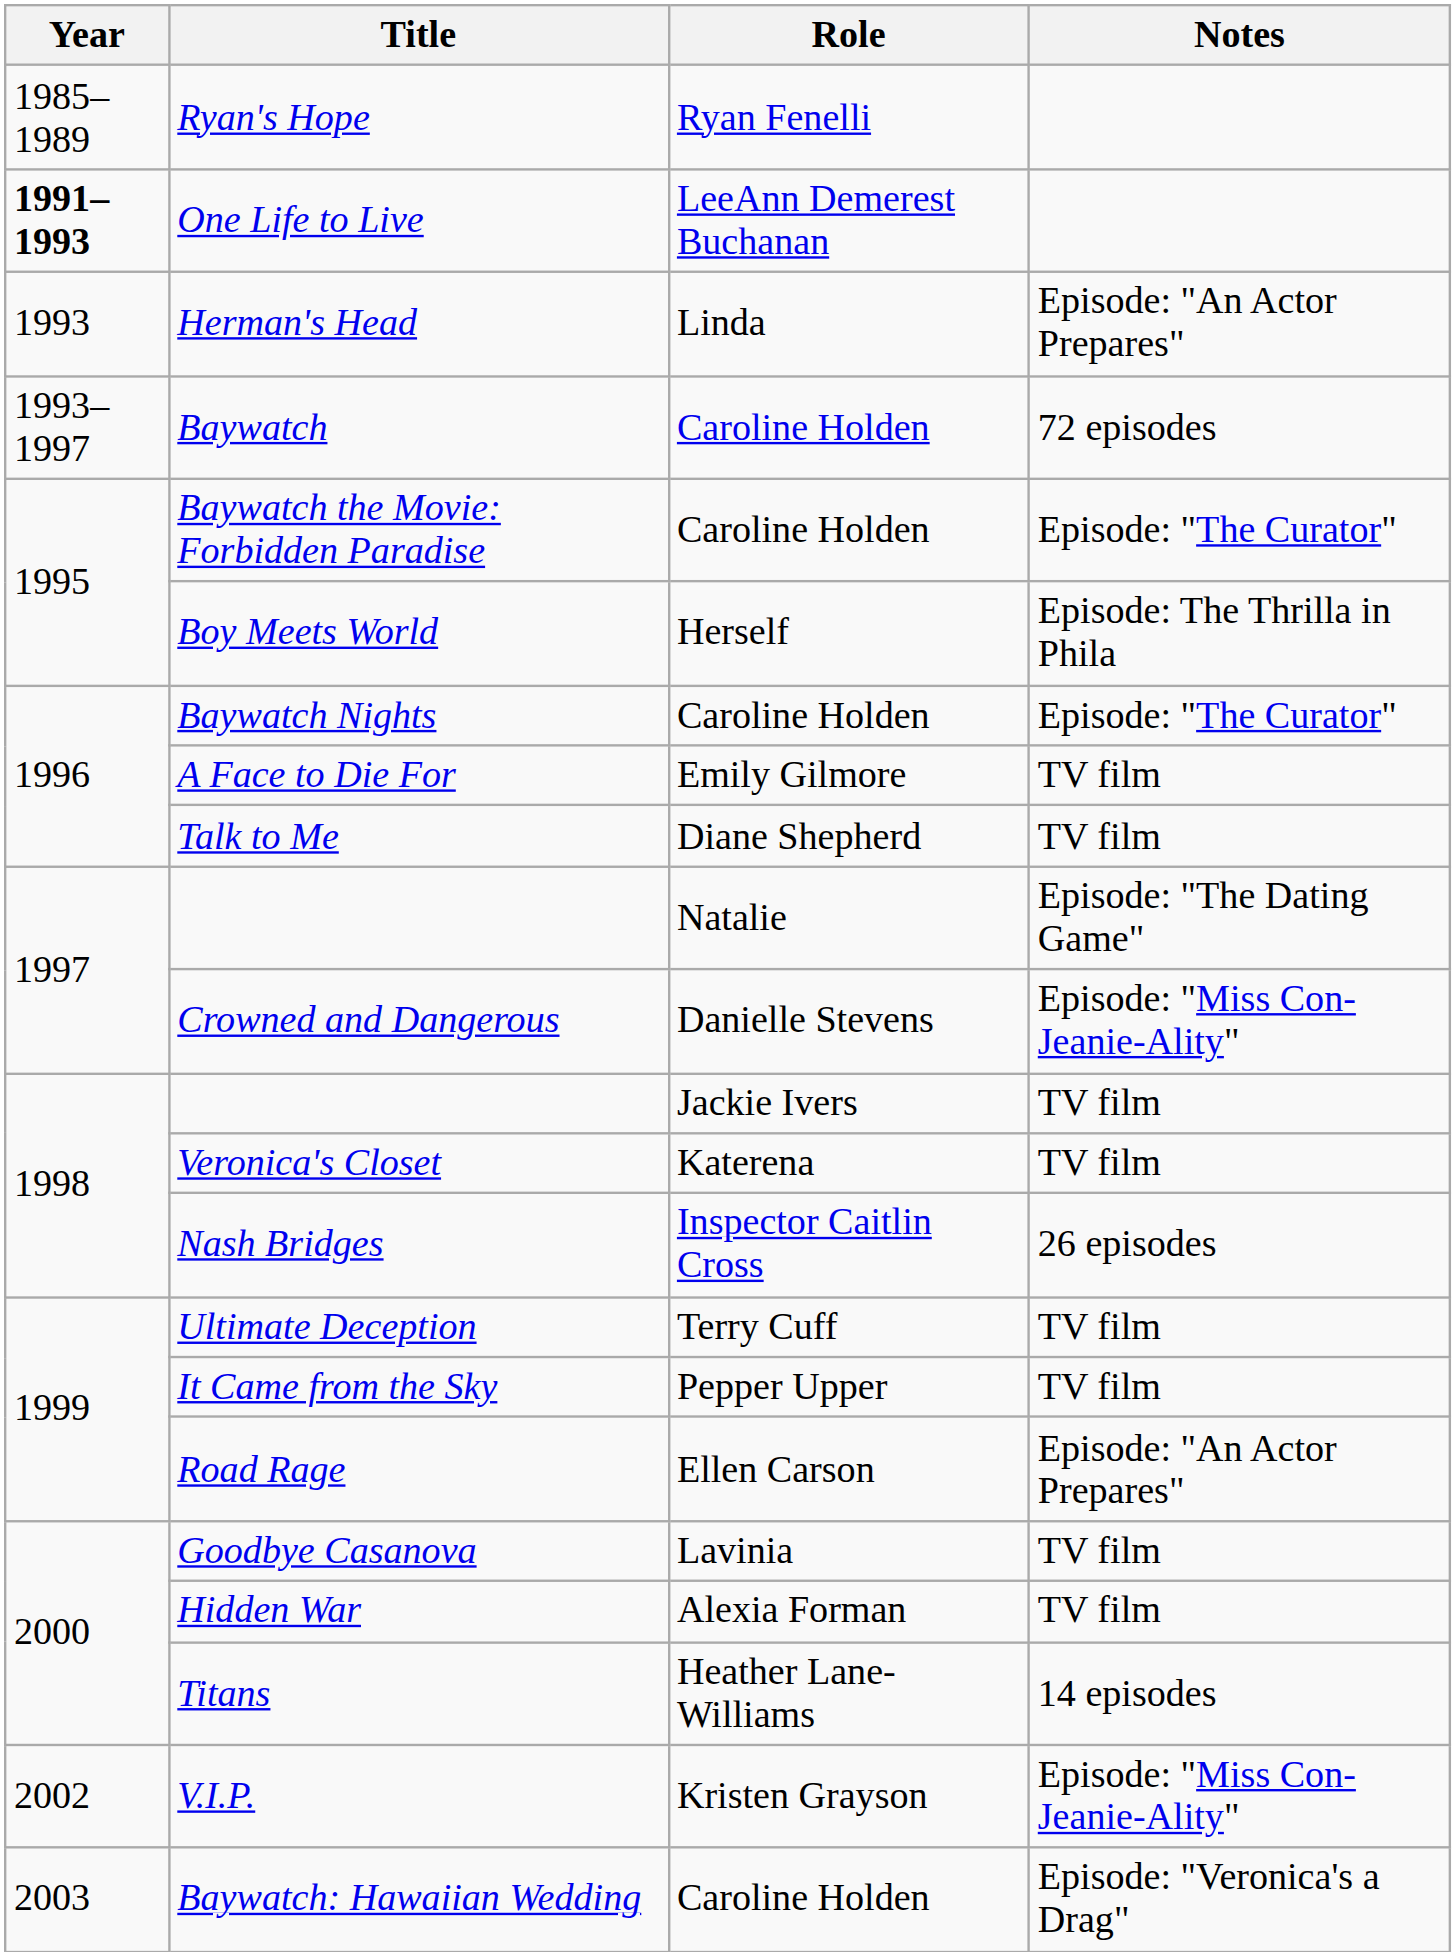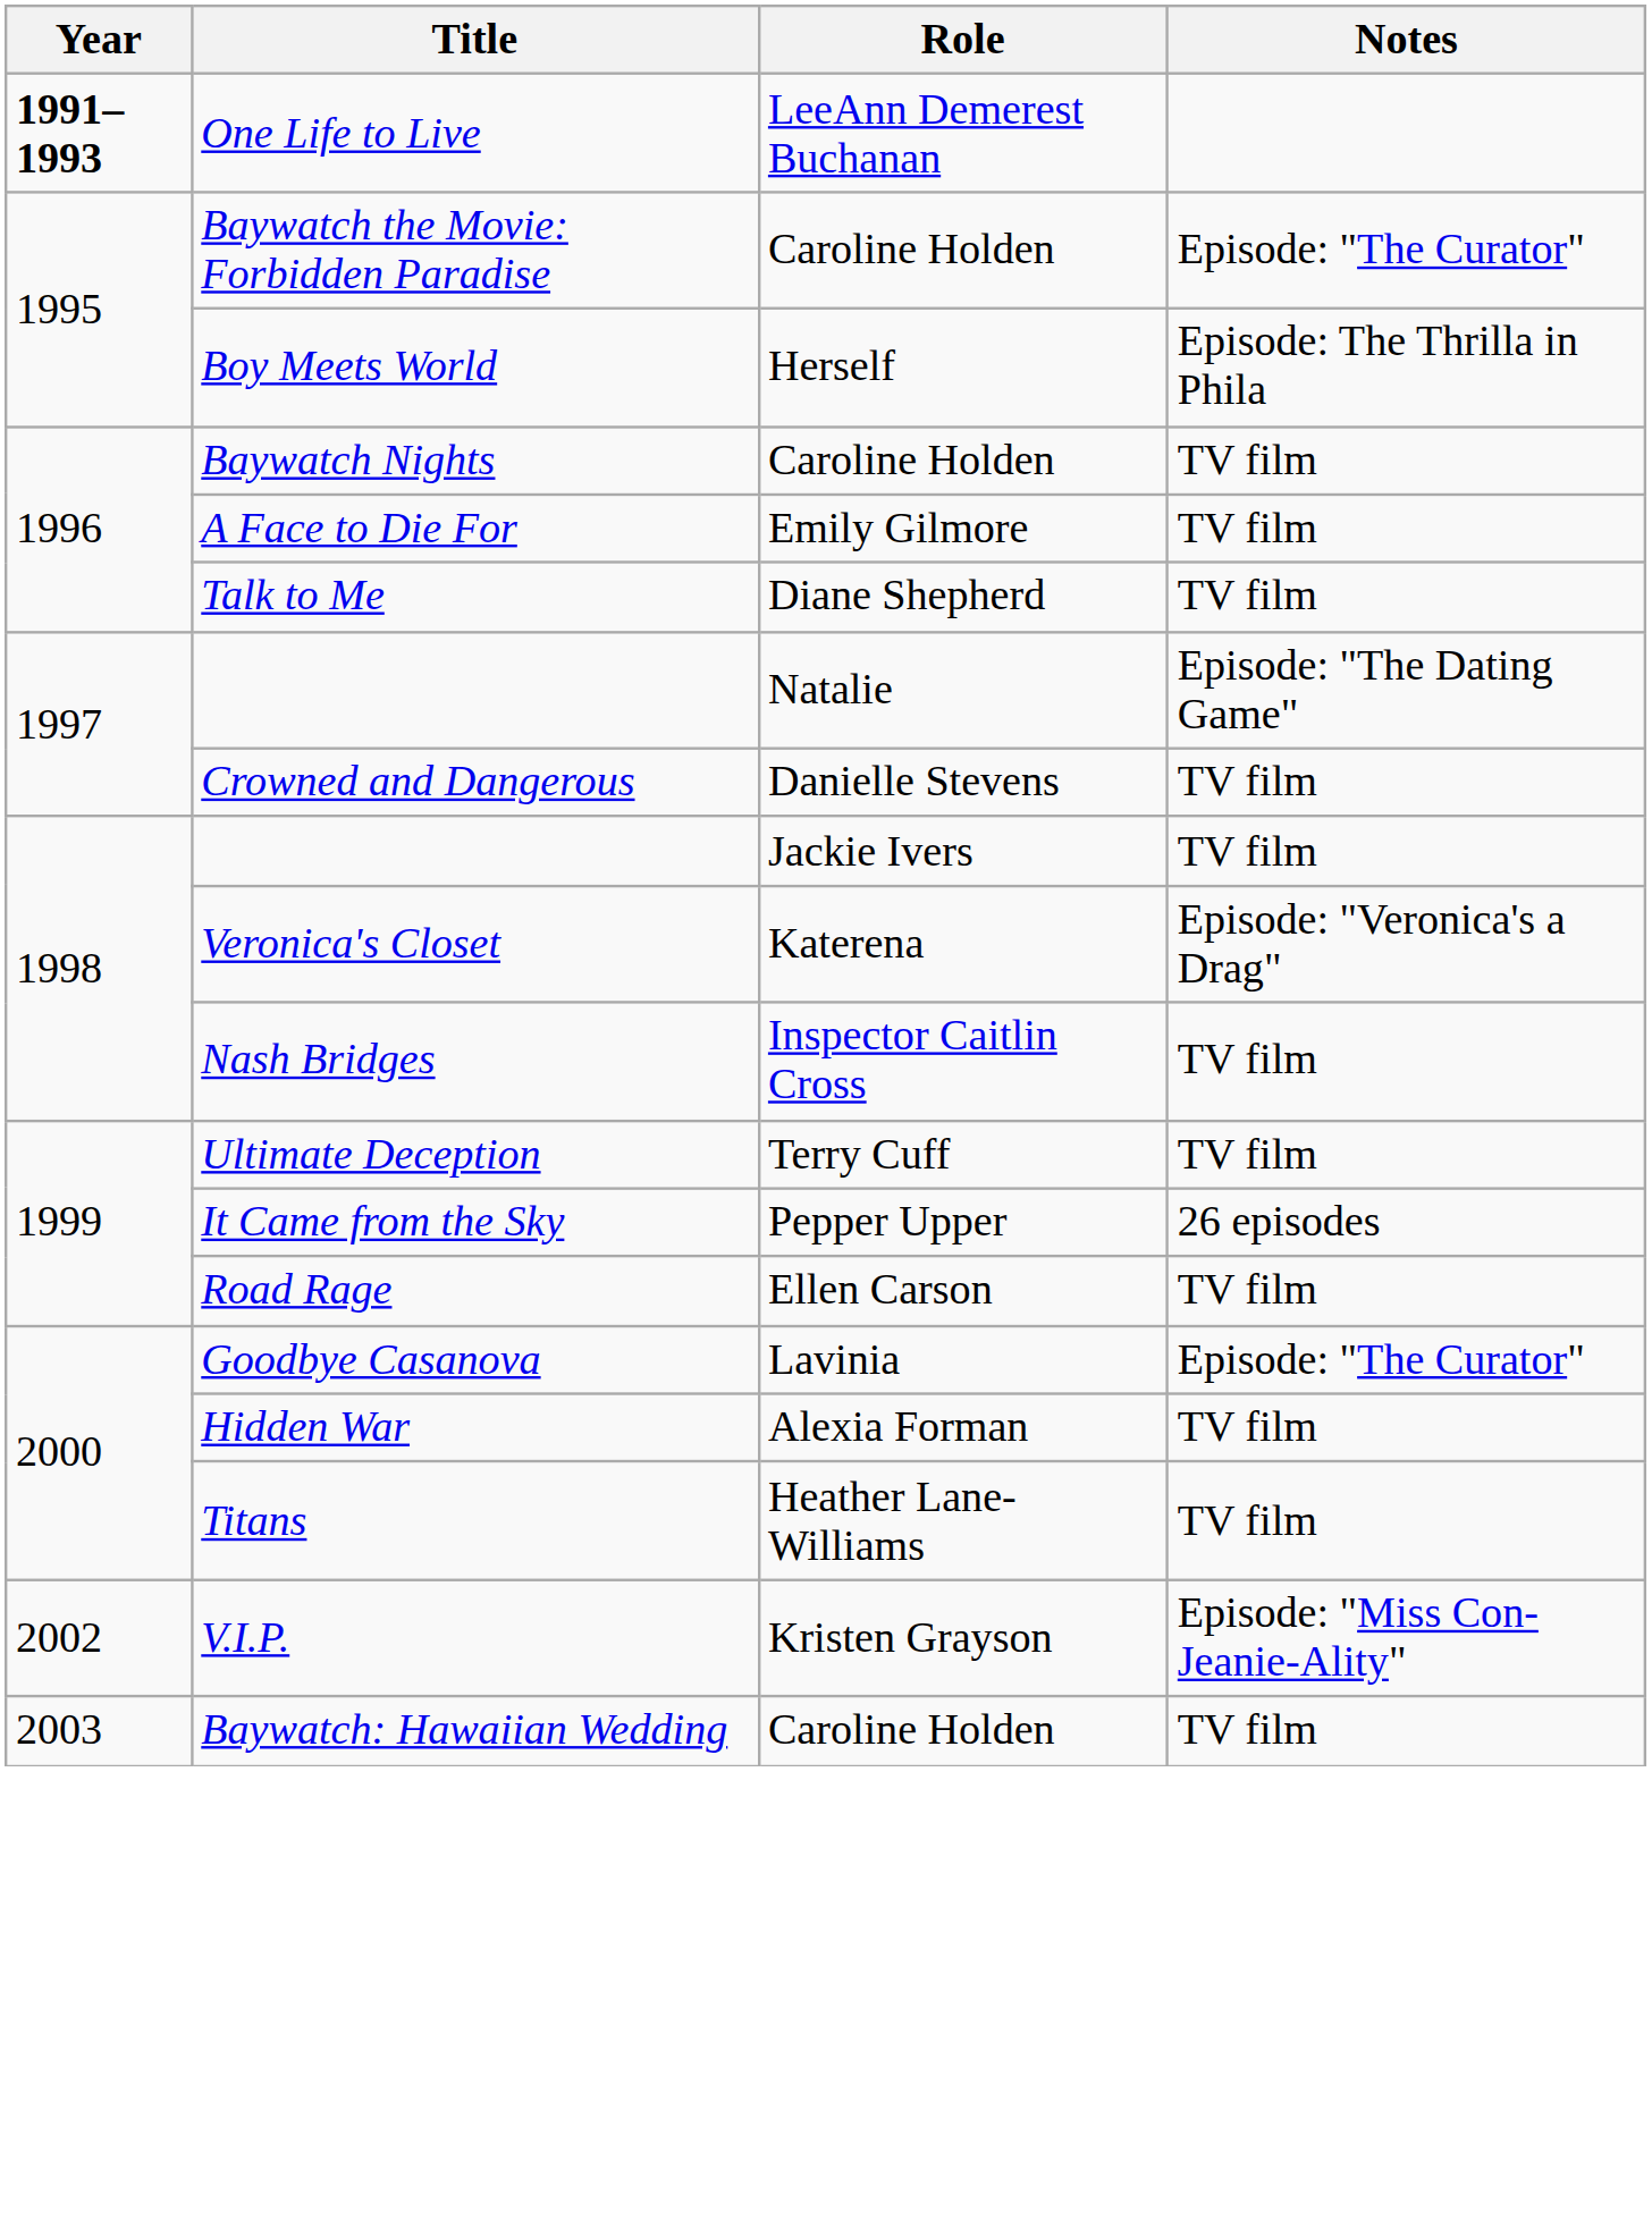- row: 1985–1989 | Ryan's Hope | Ryan Fenelli
- row: 1993 | Herman's Head | Linda | Episode: "An Actor Prepares"
- row: 1993–1997 | Baywatch | Caroline Holden | 72 episodes
Baywatch Nights | Notes: Episode: "The Curator" -> TV film
Crowned and Dangerous | Notes: Episode: "Miss Con-Jeanie-Ality" -> TV film
Veronica's Closet | Notes: TV film -> Episode: "Veronica's a Drag"
Nash Bridges | Notes: 26 episodes -> TV film
It Came from the Sky | Notes: TV film -> 26 episodes
Road Rage | Notes: Episode: "An Actor Prepares" -> TV film
Goodbye Casanova | Notes: TV film -> Episode: "The Curator"
Titans | Notes: 14 episodes -> TV film
Baywatch: Hawaiian Wedding | Notes: Episode: "Veronica's a Drag" -> TV film
